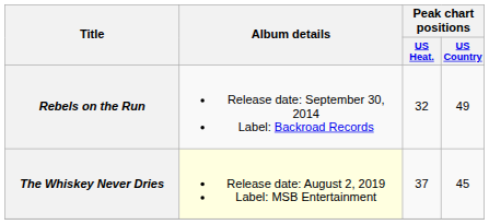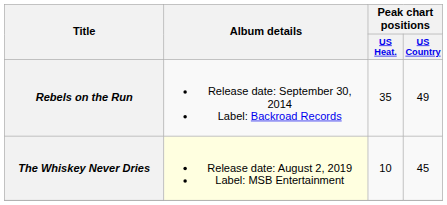Rebels on the Run | Peak chart positions / US Heat.: 32 -> 35
The Whiskey Never Dries | Peak chart positions / US Heat.: 37 -> 10
